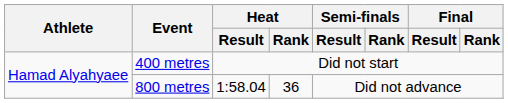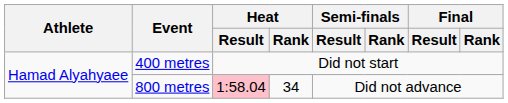800 metres | Heat / Result: no background -> pink background
800 metres | Heat / Rank: 36 -> 34
